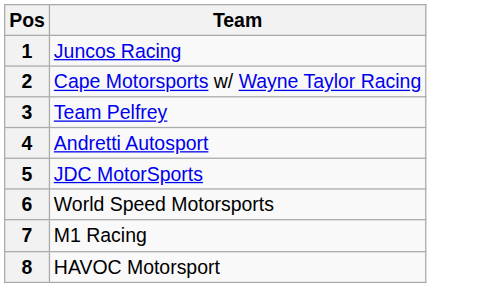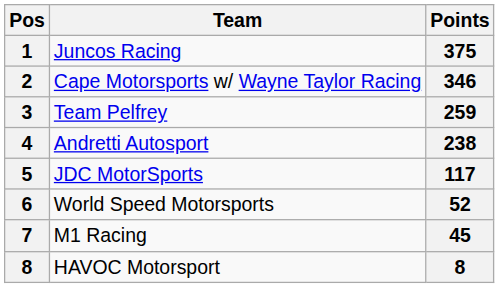+ column: Points | 375 | 346 | 259 | 238 | 117 | 52 | 45 | 8
